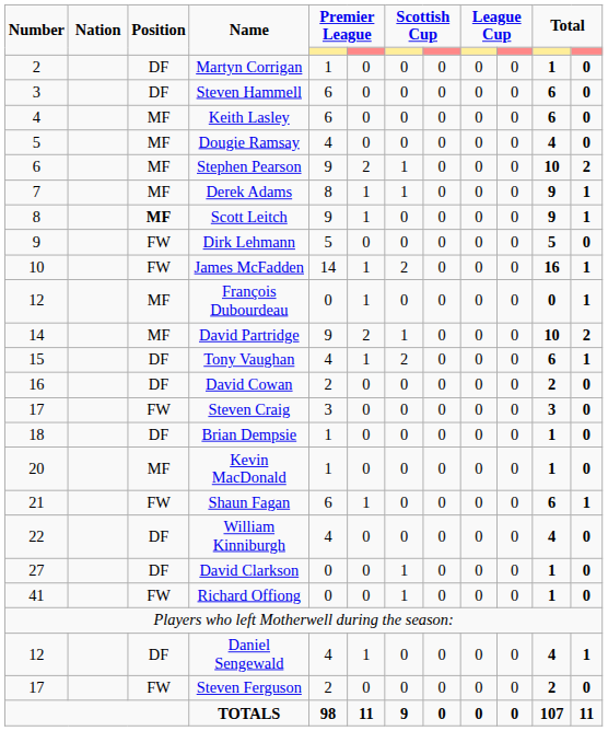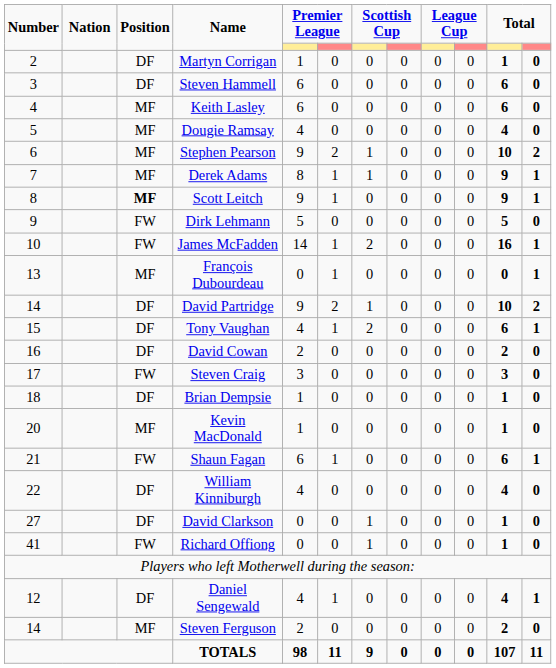François Dubourdeau | Number: 12 -> 13
David Partridge | Position: MF -> DF
Steven Ferguson | Number: 17 -> 14
Steven Ferguson | Position: FW -> MF
